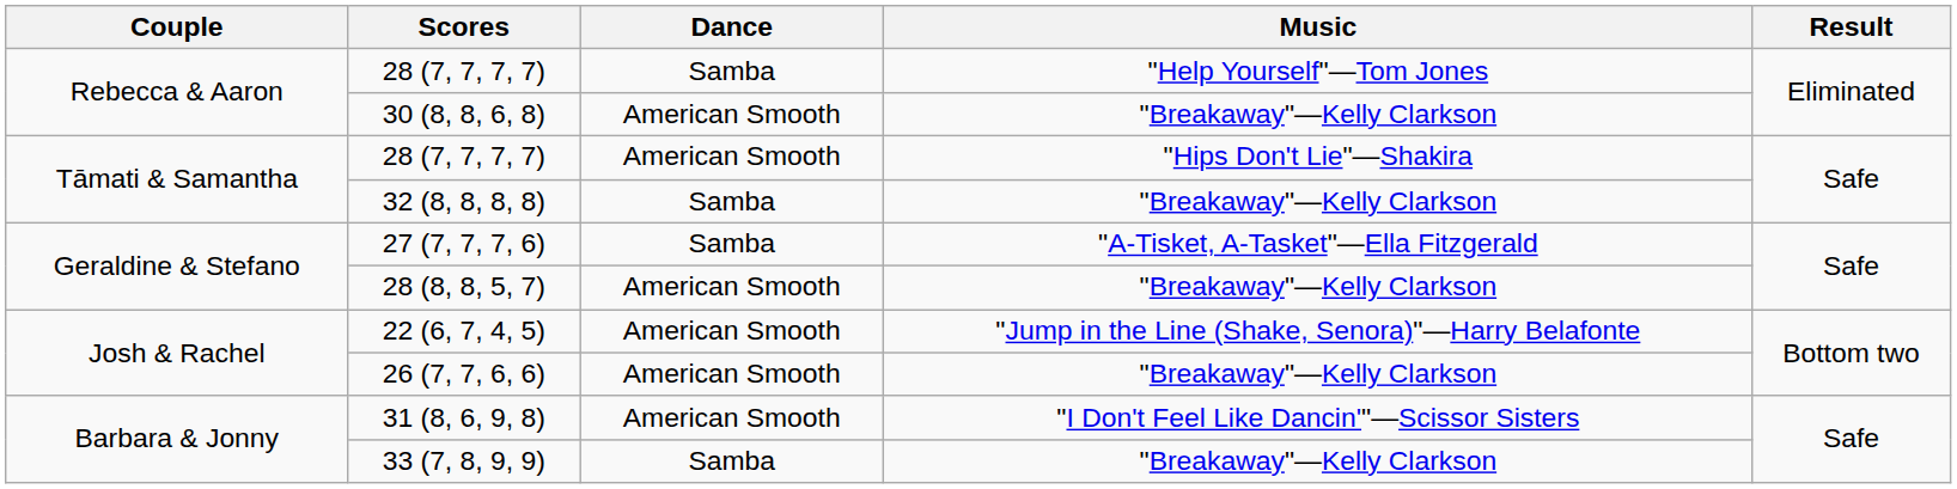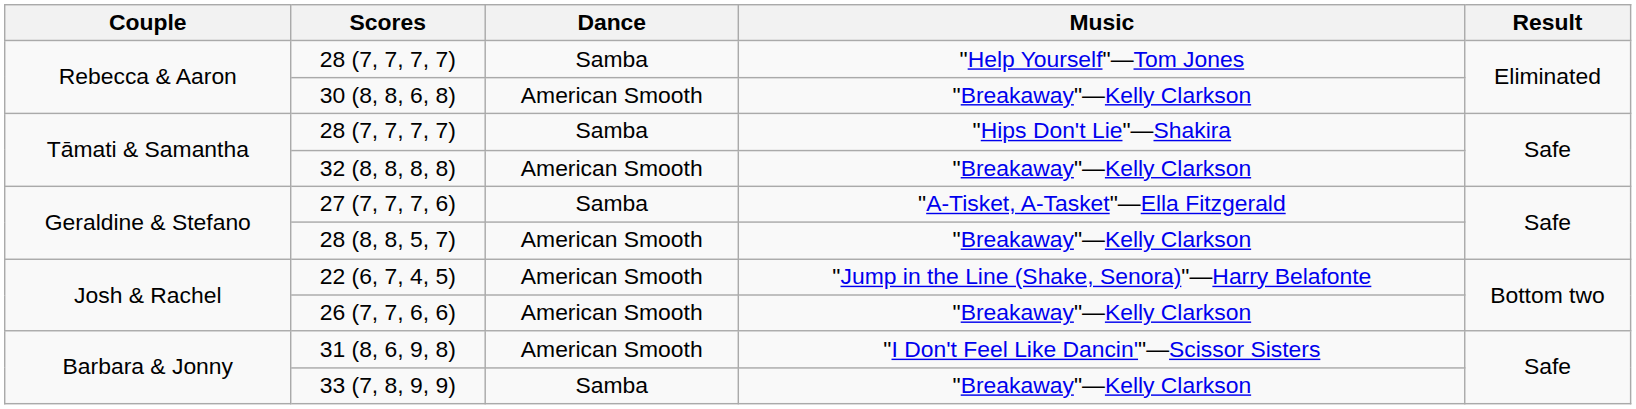28 (7, 7, 7, 7) / "Hips Don't Lie"—Shakira | Dance: American Smooth -> Samba
32 (8, 8, 8, 8) | Dance: Samba -> American Smooth
